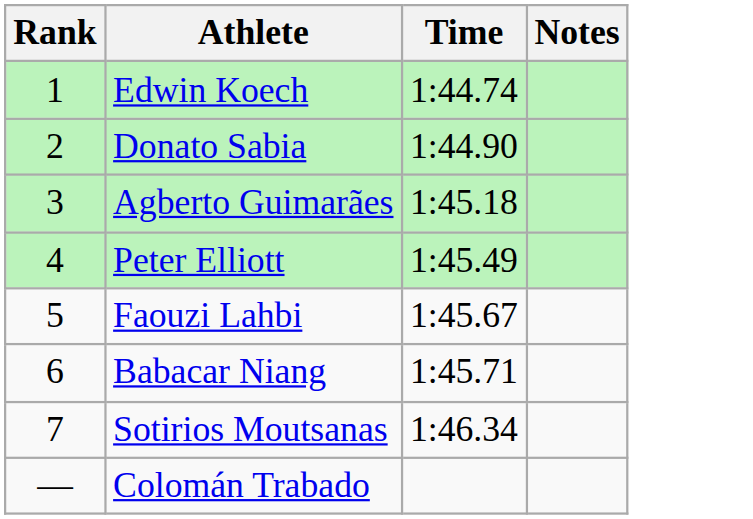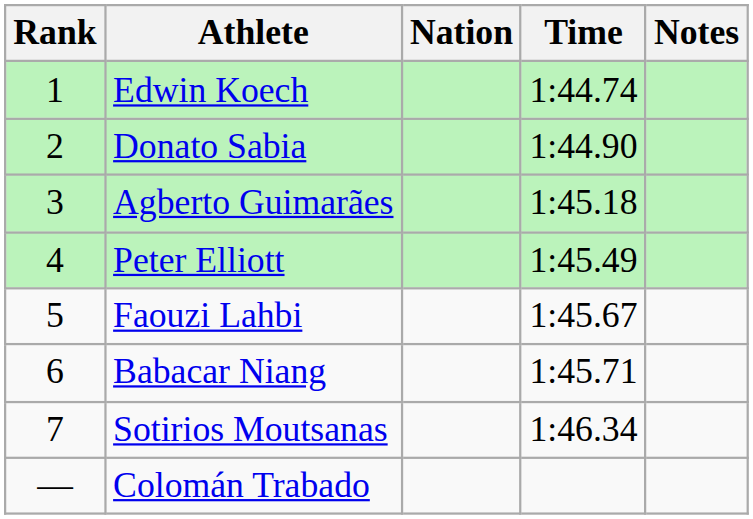+ column: Nation
